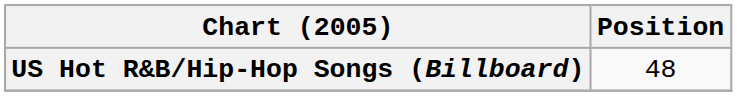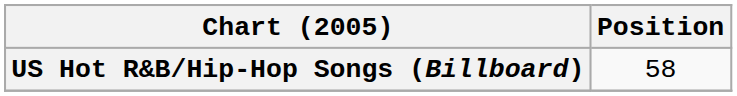US Hot R&B/Hip-Hop Songs (Billboard) | Position: 48 -> 58
